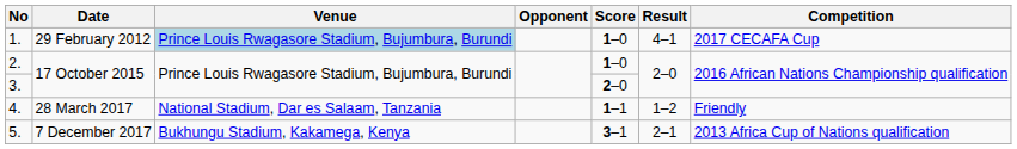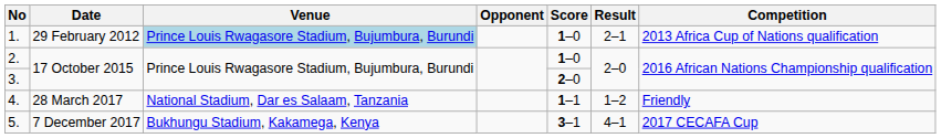1. | Result: 4–1 -> 2–1
1. | Competition: 2017 CECAFA Cup -> 2013 Africa Cup of Nations qualification
5. | Result: 2–1 -> 4–1
5. | Competition: 2013 Africa Cup of Nations qualification -> 2017 CECAFA Cup
